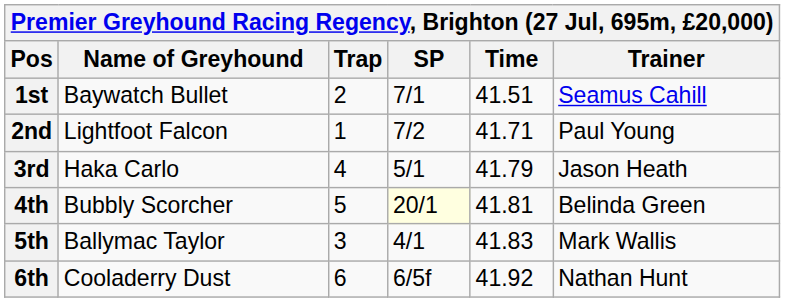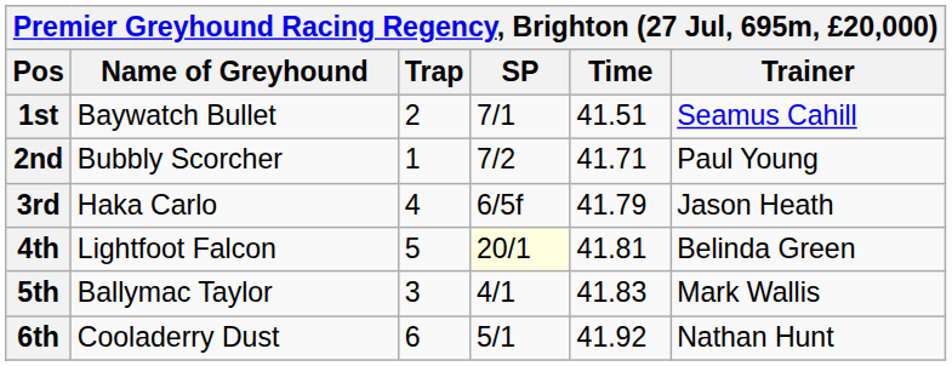2nd | Name of Greyhound: Lightfoot Falcon -> Bubbly Scorcher
3rd | SP: 5/1 -> 6/5f
4th | Name of Greyhound: Bubbly Scorcher -> Lightfoot Falcon
6th | SP: 6/5f -> 5/1
